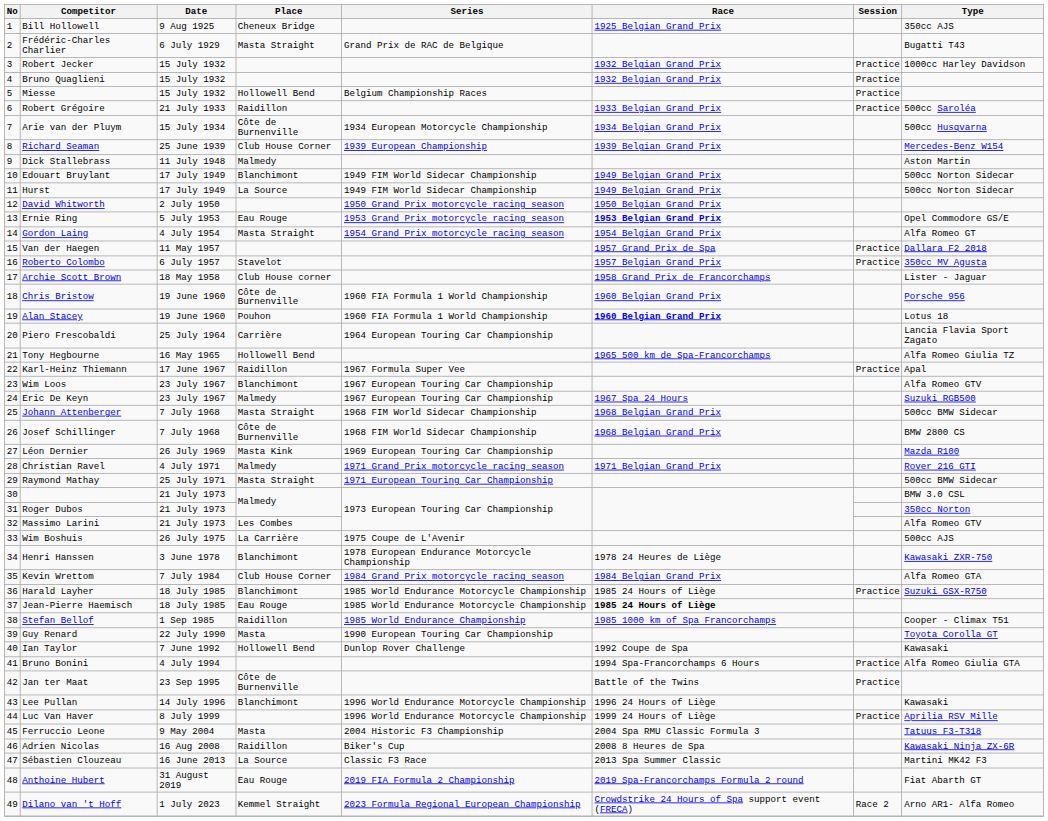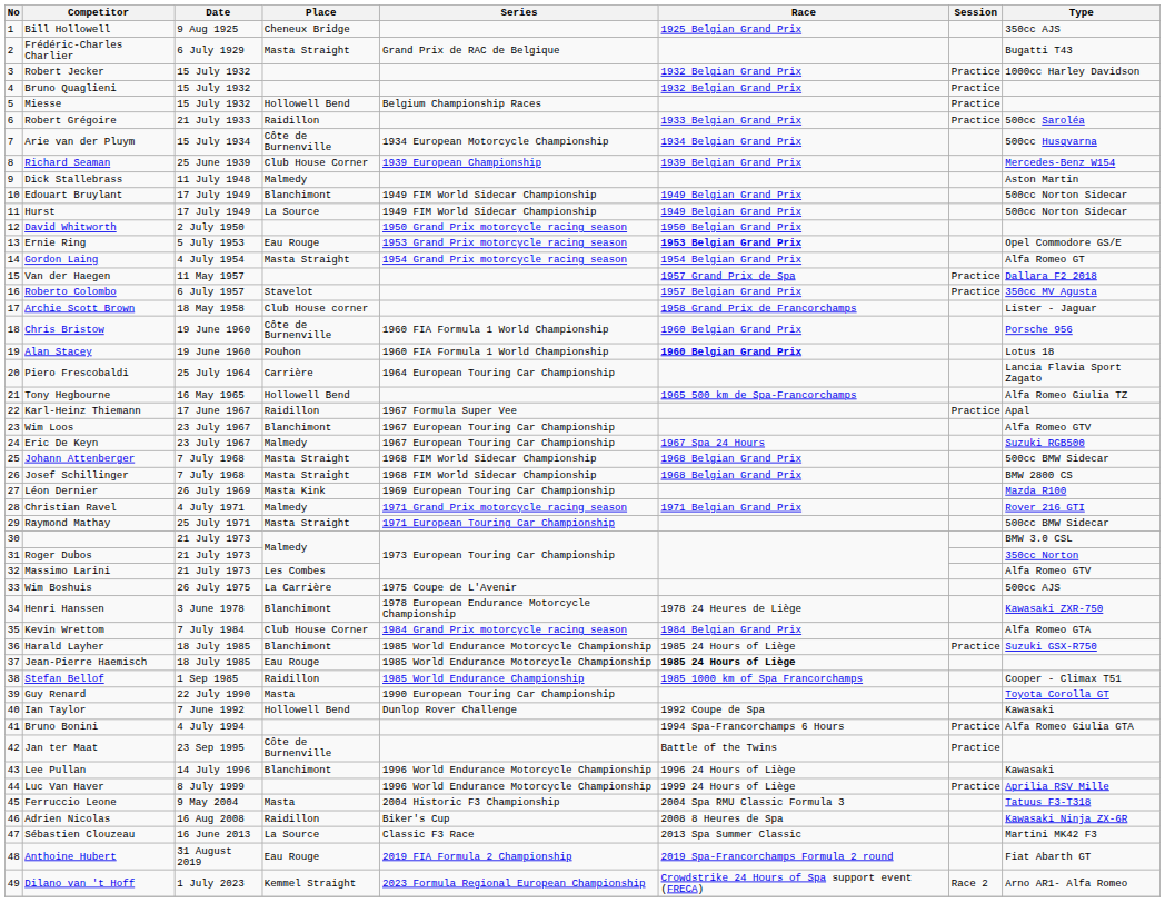Josef Schillinger | Place: Côte de Burnenville -> Masta Straight
